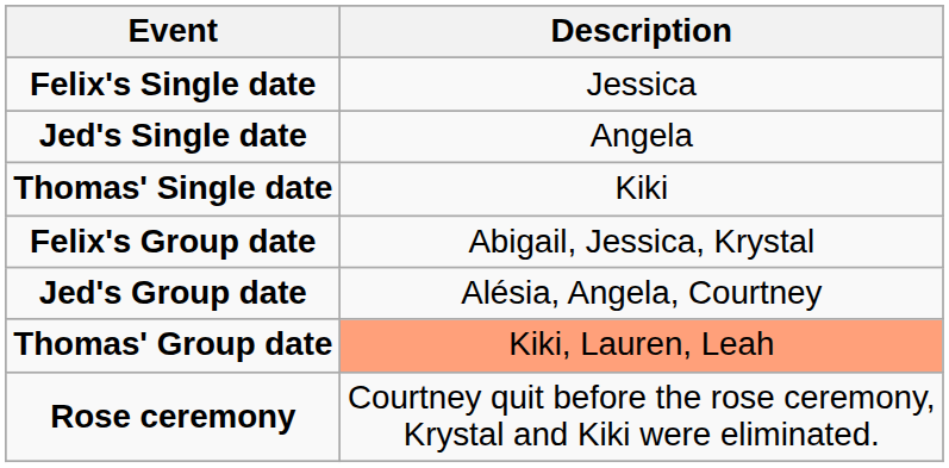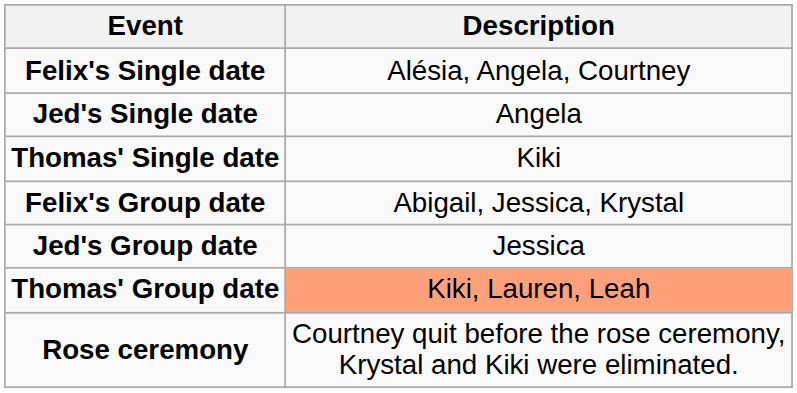Felix's Single date | Description: Jessica -> Alésia, Angela, Courtney
Jed's Group date | Description: Alésia, Angela, Courtney -> Jessica
